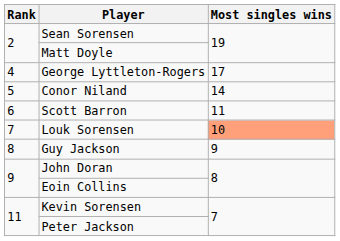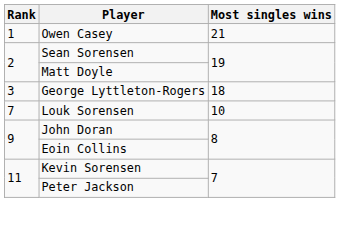+ row: 1 | Owen Casey | 21
George Lyttleton-Rogers | Rank: 4 -> 3
George Lyttleton-Rogers | Most singles wins: 17 -> 18
- row: 5 | Conor Niland | 14
- row: 6 | Scott Barron | 11
Louk Sorensen | Most singles wins: lightsalmon background -> no background
- row: 8 | Guy Jackson | 9
